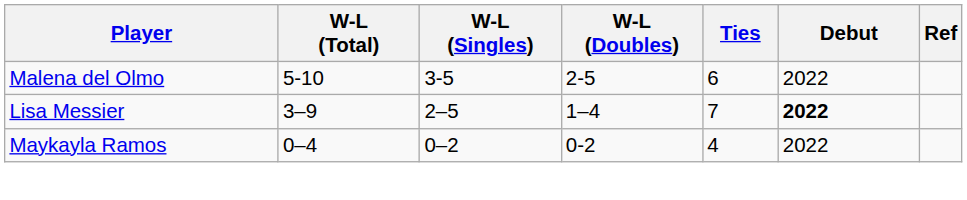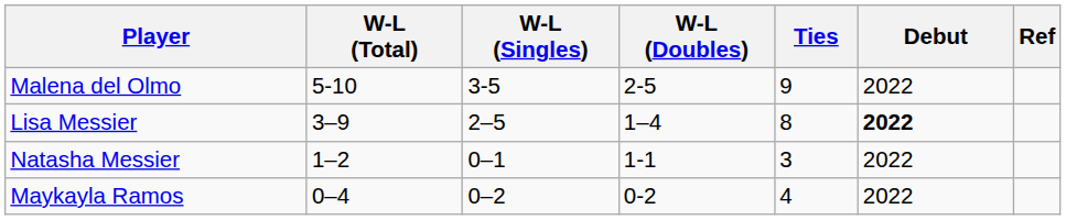Malena del Olmo | Ties: 6 -> 9
Lisa Messier | Ties: 7 -> 8
+ row: Natasha Messier | 1–2 | 0–1 | 1-1 | 3 | 2022
